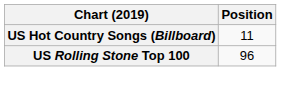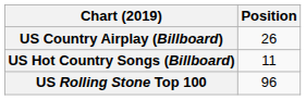+ row: US Country Airplay (Billboard) | 26
